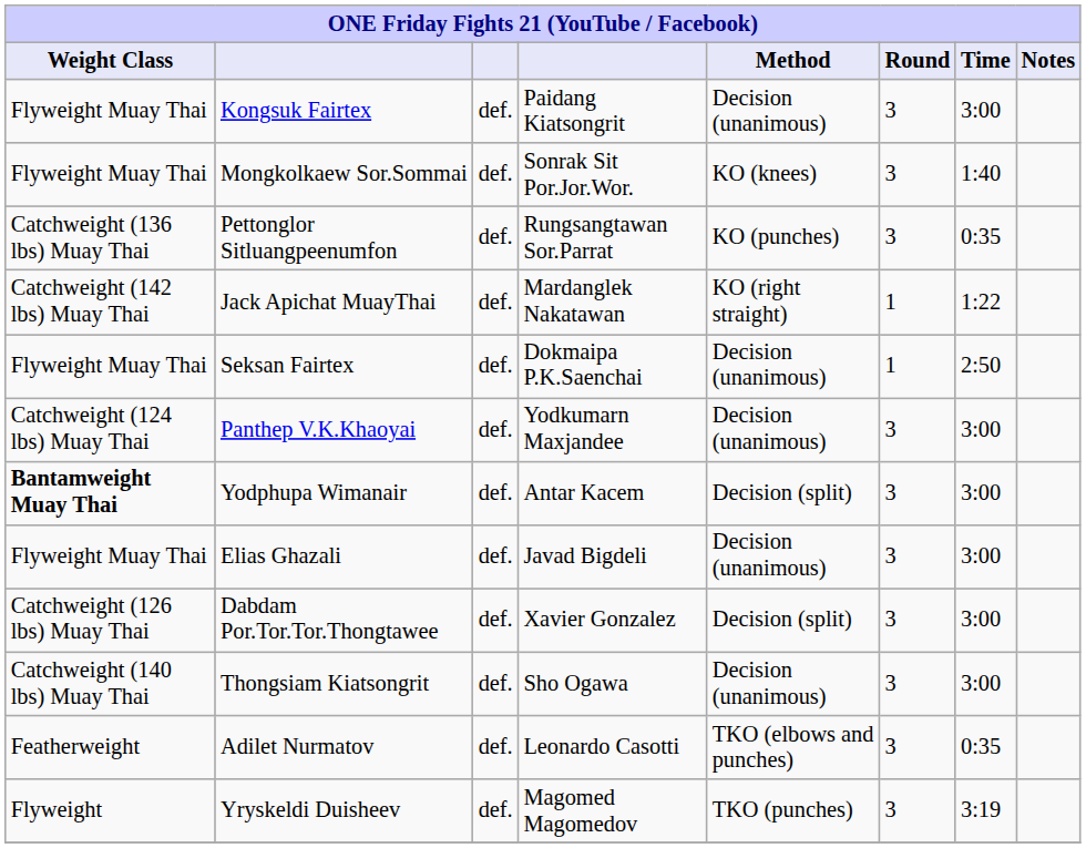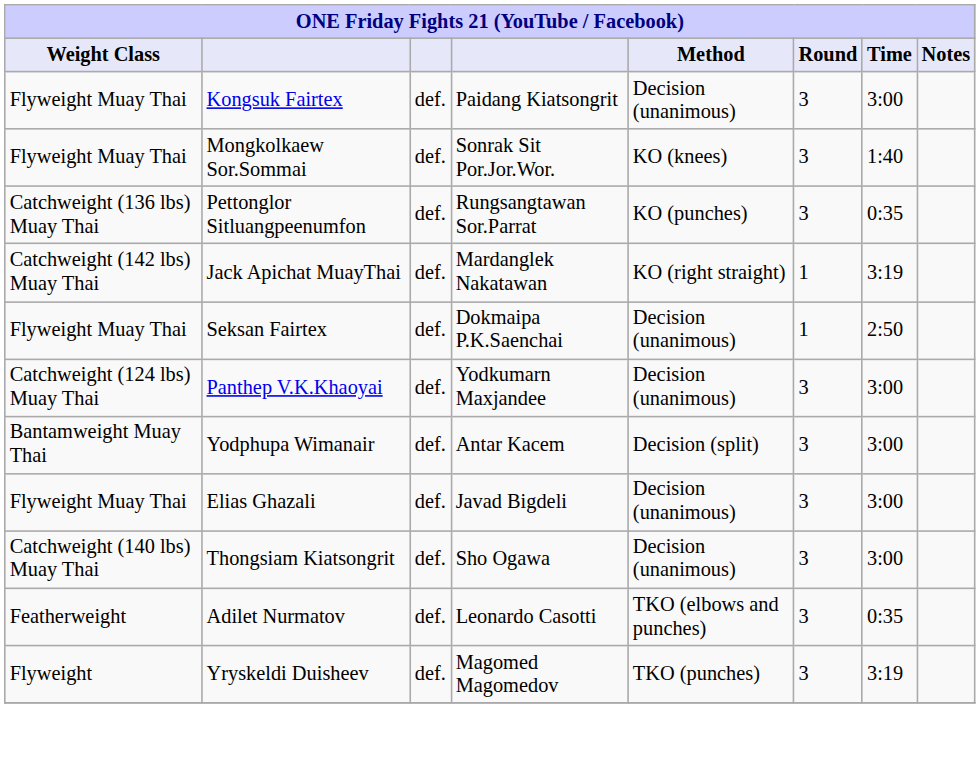Jack Apichat MuayThai | Time: 1:22 -> 3:19
Yodphupa Wimanair | Weight Class: bold -> normal
- row: Catchweight (126 lbs) Muay Thai | Dabdam Por.Tor.Tor.Thongtawee | def. | Xavier Gonzalez | Decision (split) | 3 | 3:00
